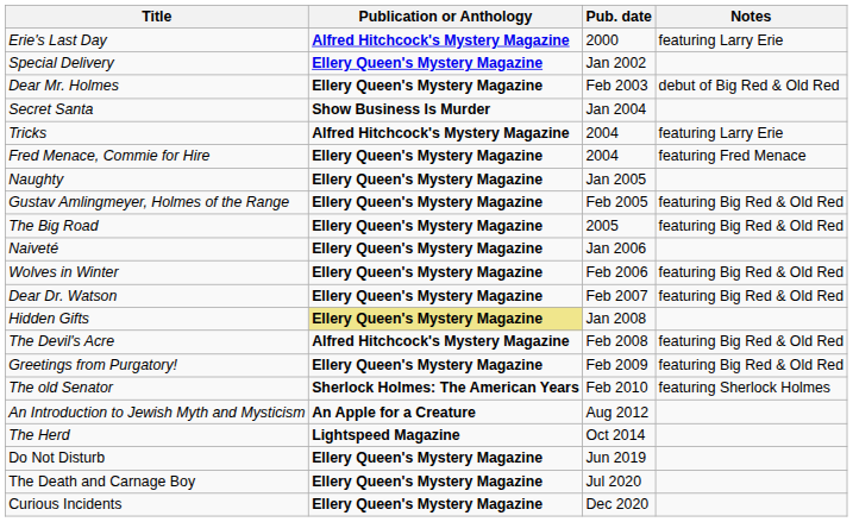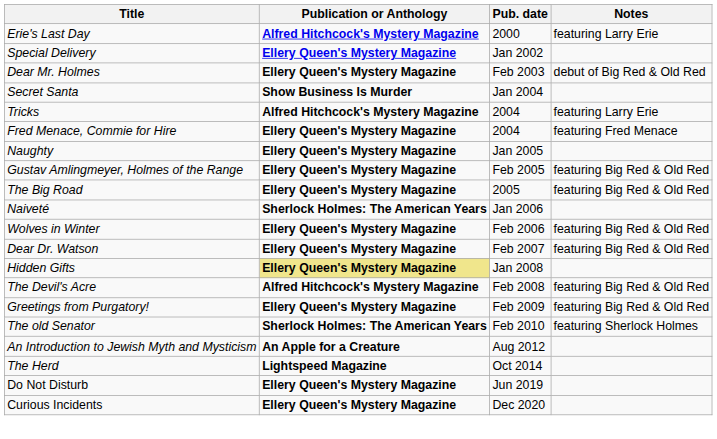Naiveté | Publication or Anthology: Ellery Queen's Mystery Magazine -> Sherlock Holmes: The American Years
- row: The Death and Carnage Boy | Ellery Queen's Mystery Magazine | Jul 2020
